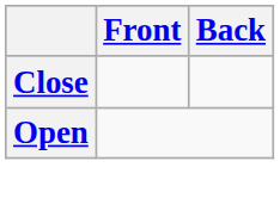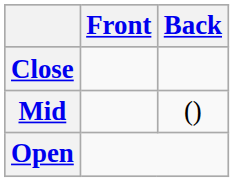+ row: Mid | ()
